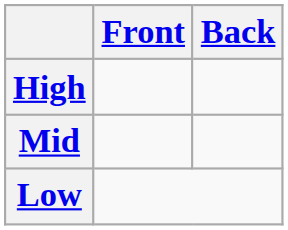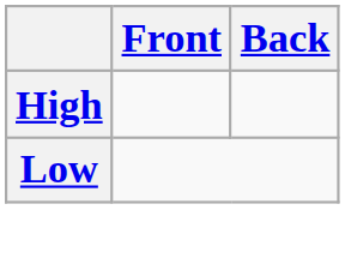- row: Mid
